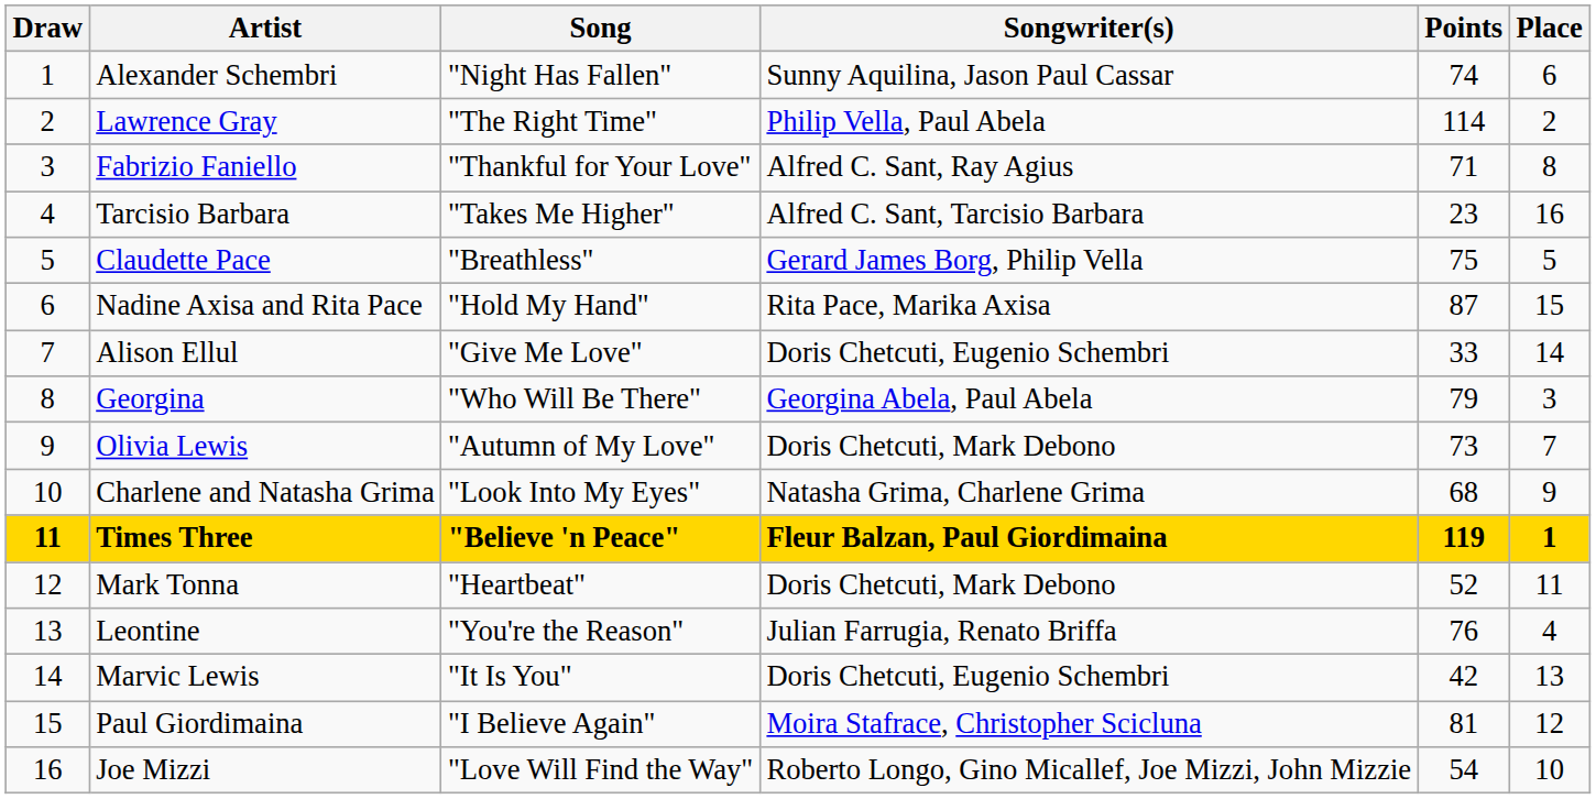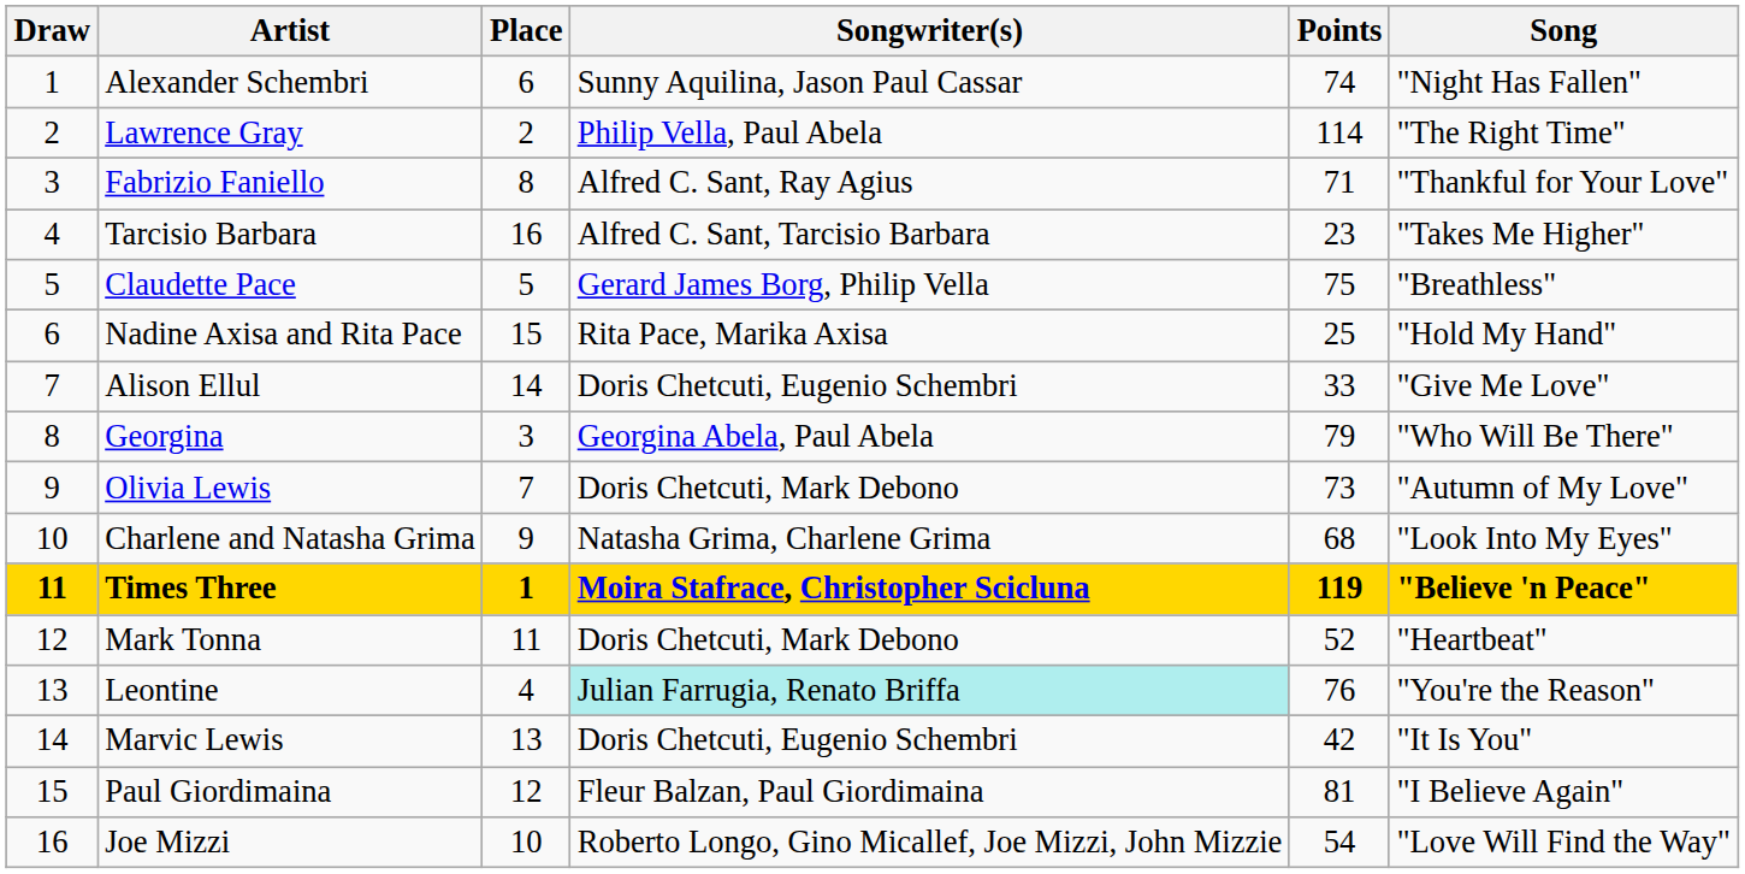columns swapped: Song <-> Place
Nadine Axisa and Rita Pace | Points: 87 -> 25
Times Three | Songwriter(s): Fleur Balzan, Paul Giordimaina -> Moira Stafrace, Christopher Scicluna
Leontine | Songwriter(s): no background -> paleturquoise background
Paul Giordimaina | Songwriter(s): Moira Stafrace, Christopher Scicluna -> Fleur Balzan, Paul Giordimaina
